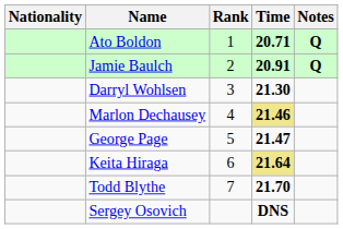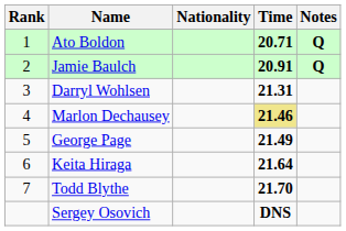columns swapped: Rank <-> Nationality
Darryl Wohlsen | Time: 21.30 -> 21.31
George Page | Time: 21.47 -> 21.49
Keita Hiraga | Time: khaki background -> no background
